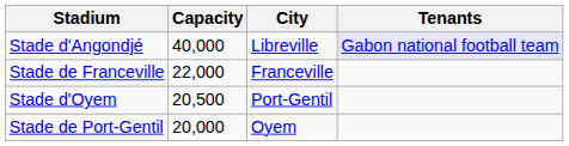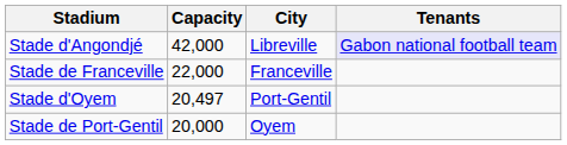Stade d'Angondjé | Capacity: 40,000 -> 42,000
Stade d'Oyem | Capacity: 20,500 -> 20,497
